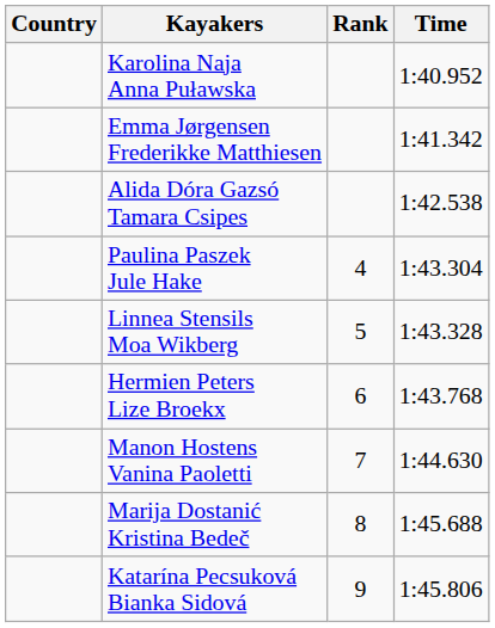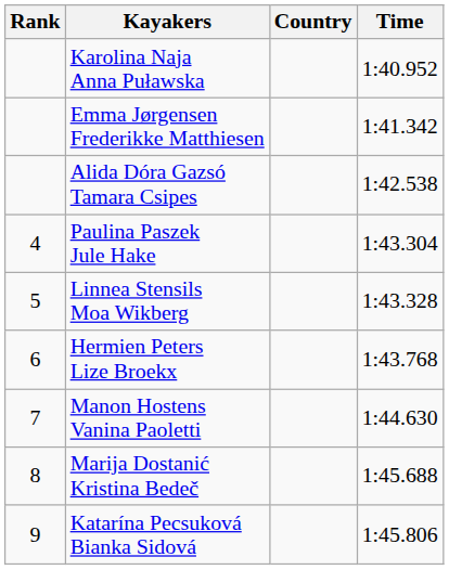columns swapped: Rank <-> Country
